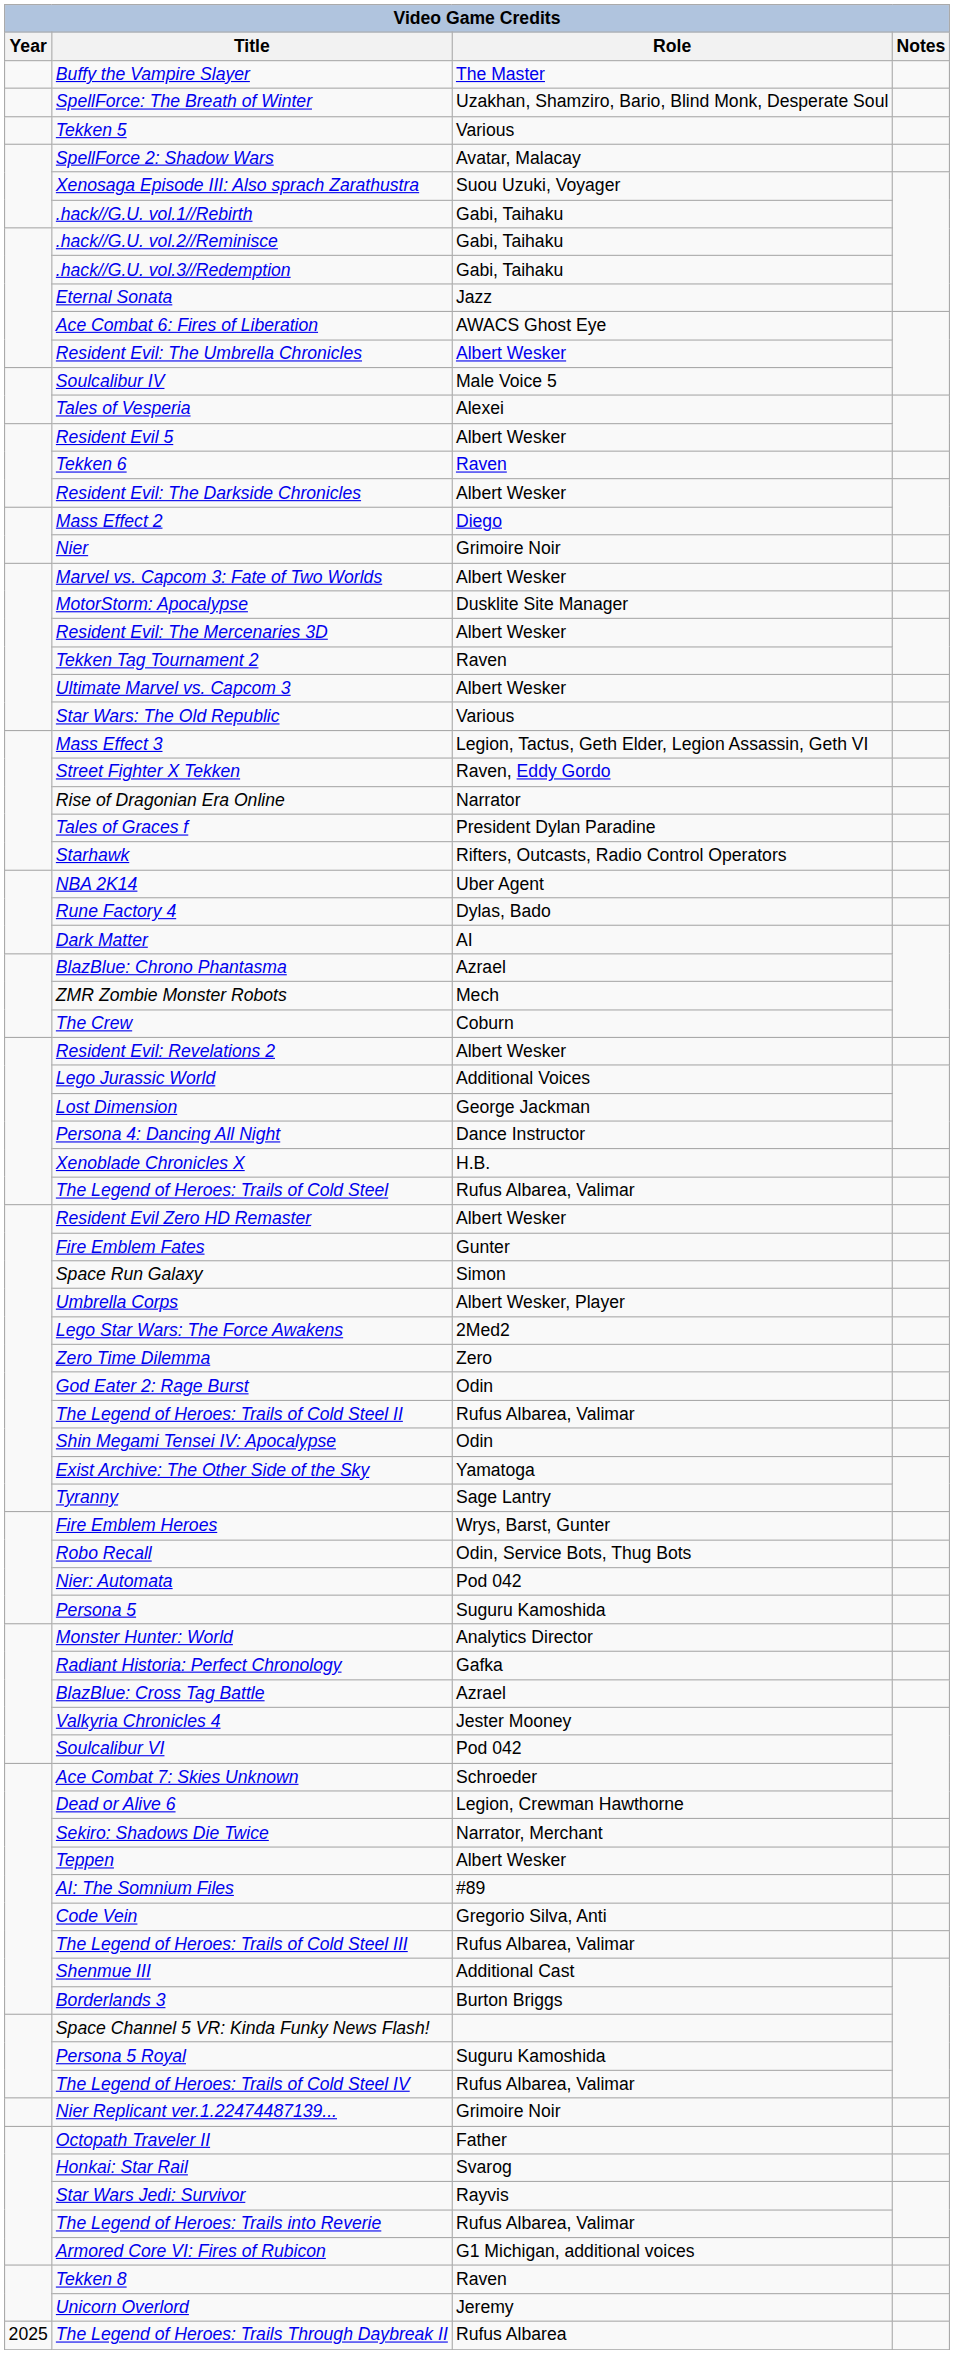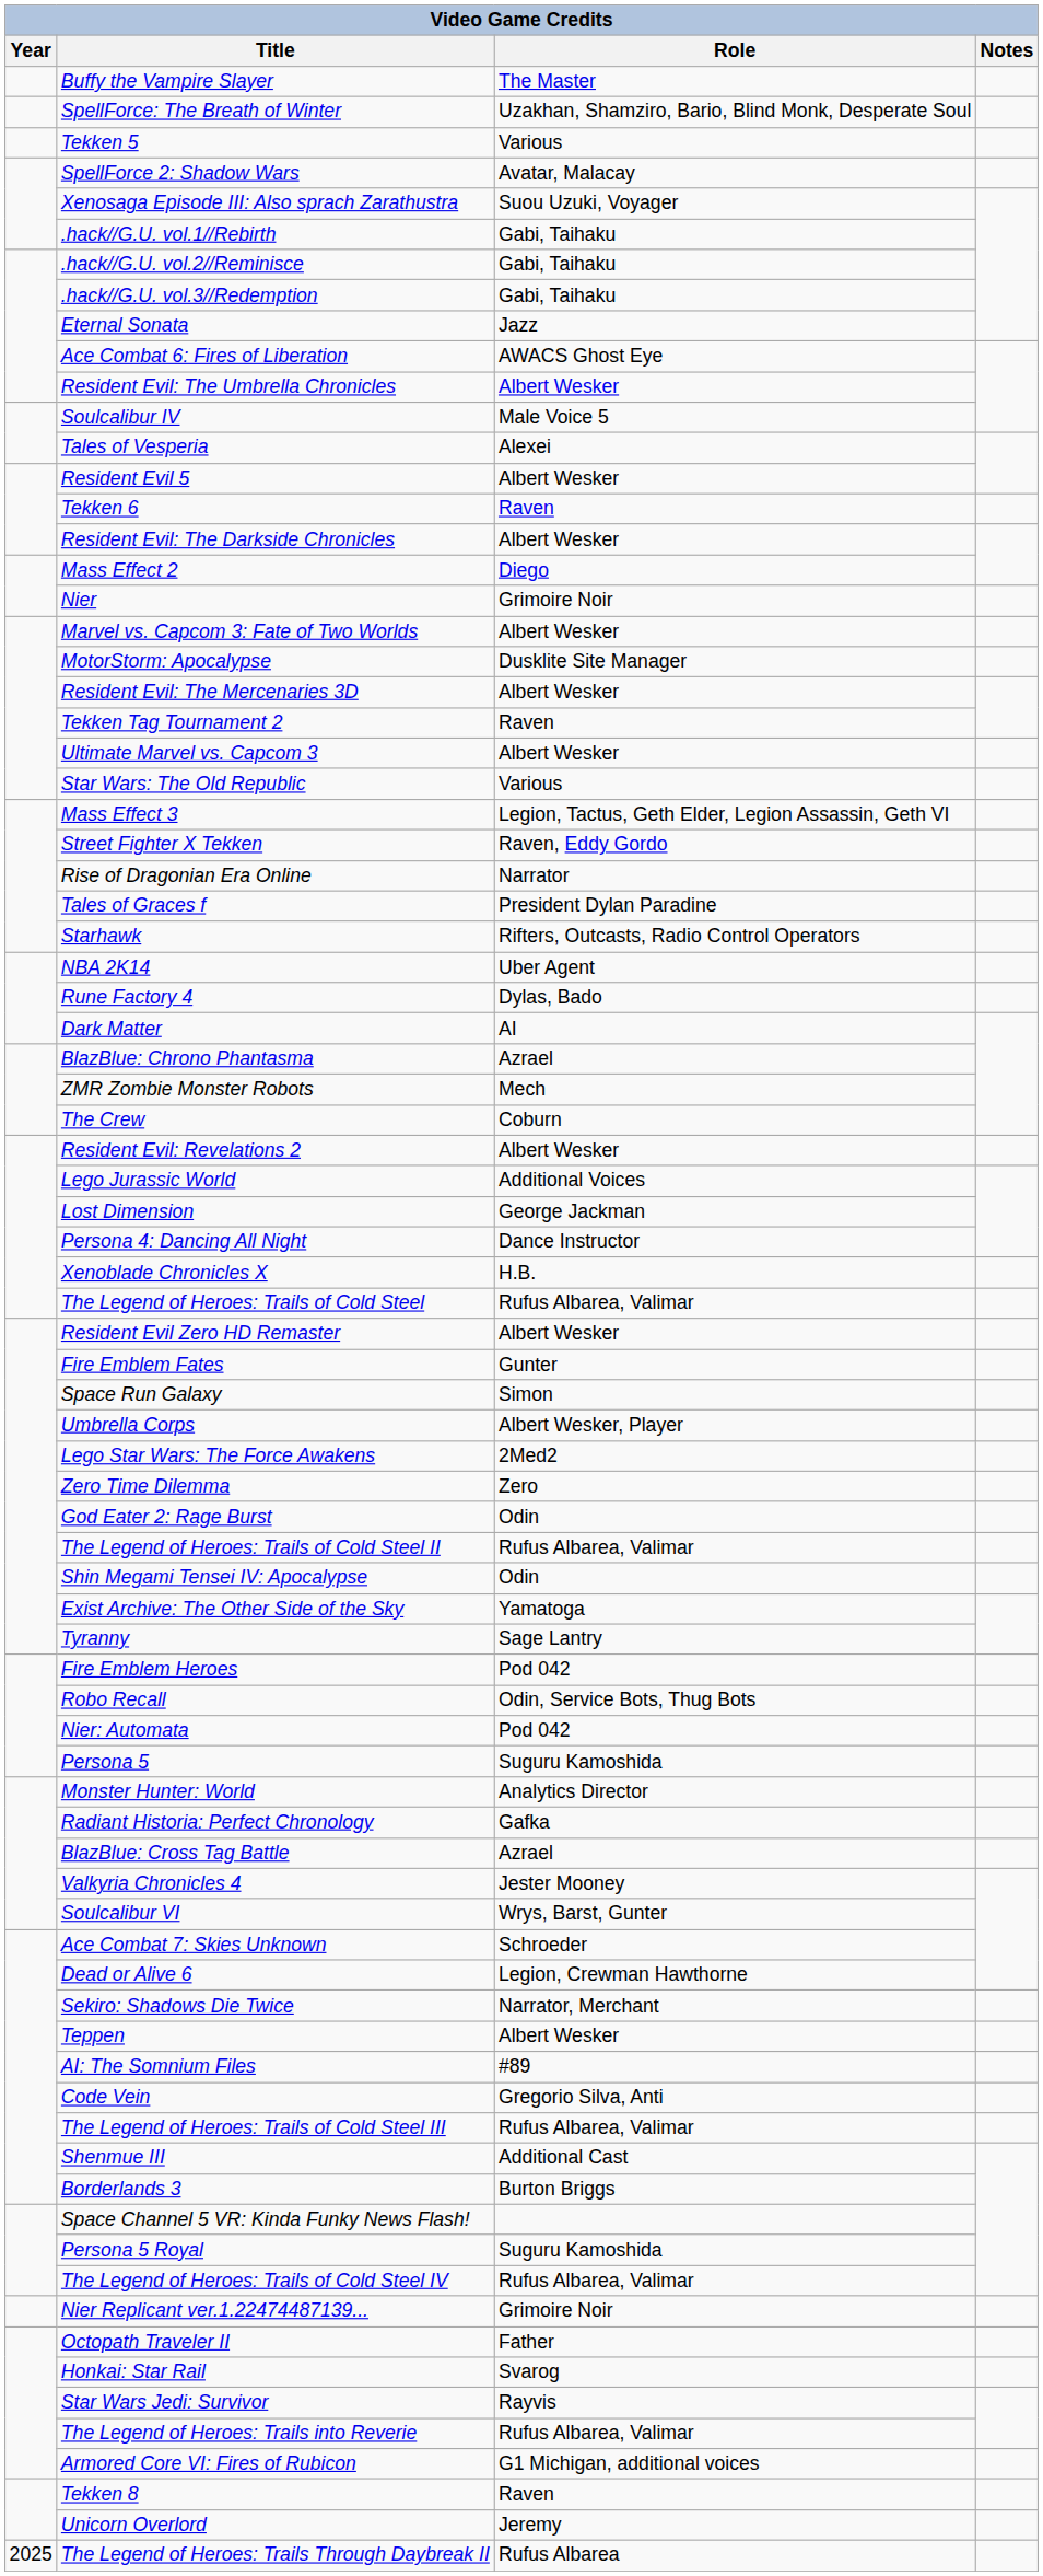Fire Emblem Heroes | Role: Wrys, Barst, Gunter -> Pod 042
Soulcalibur VI | Role: Pod 042 -> Wrys, Barst, Gunter
